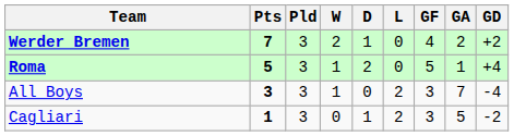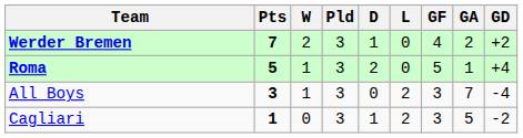columns swapped: Pld <-> W
